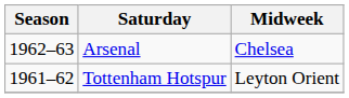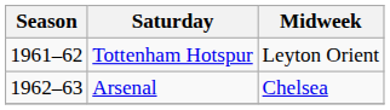rows swapped: Tottenham Hotspur <-> Arsenal
